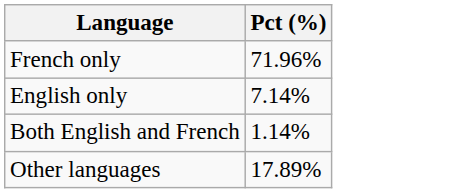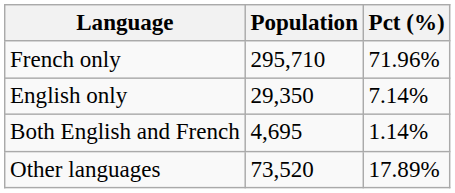+ column: Population | 295,710 | 29,350 | 4,695 | 73,520
